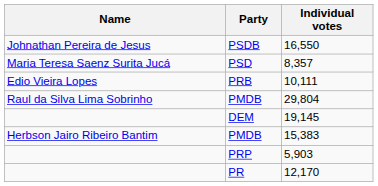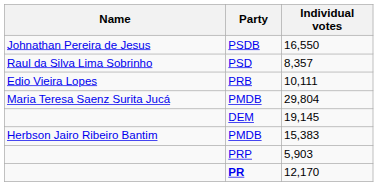8,357 | Name: Maria Teresa Saenz Surita Jucá -> Raul da Silva Lima Sobrinho
29,804 | Name: Raul da Silva Lima Sobrinho -> Maria Teresa Saenz Surita Jucá
12,170 | Party: normal -> bold
